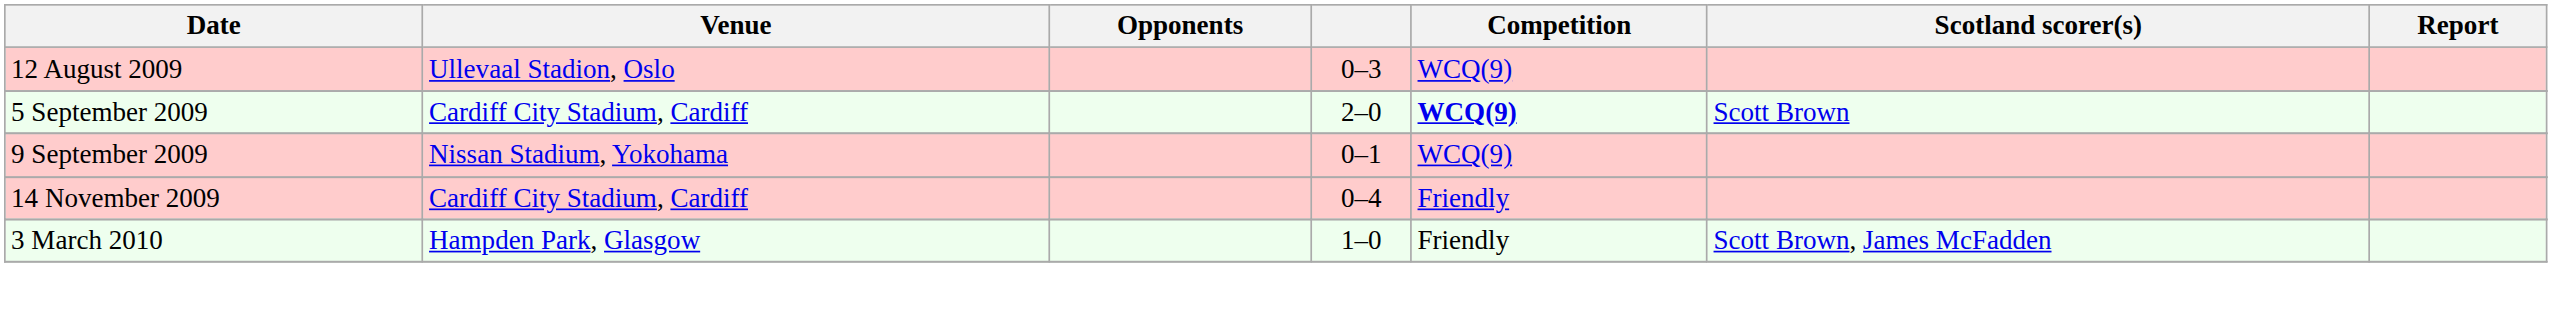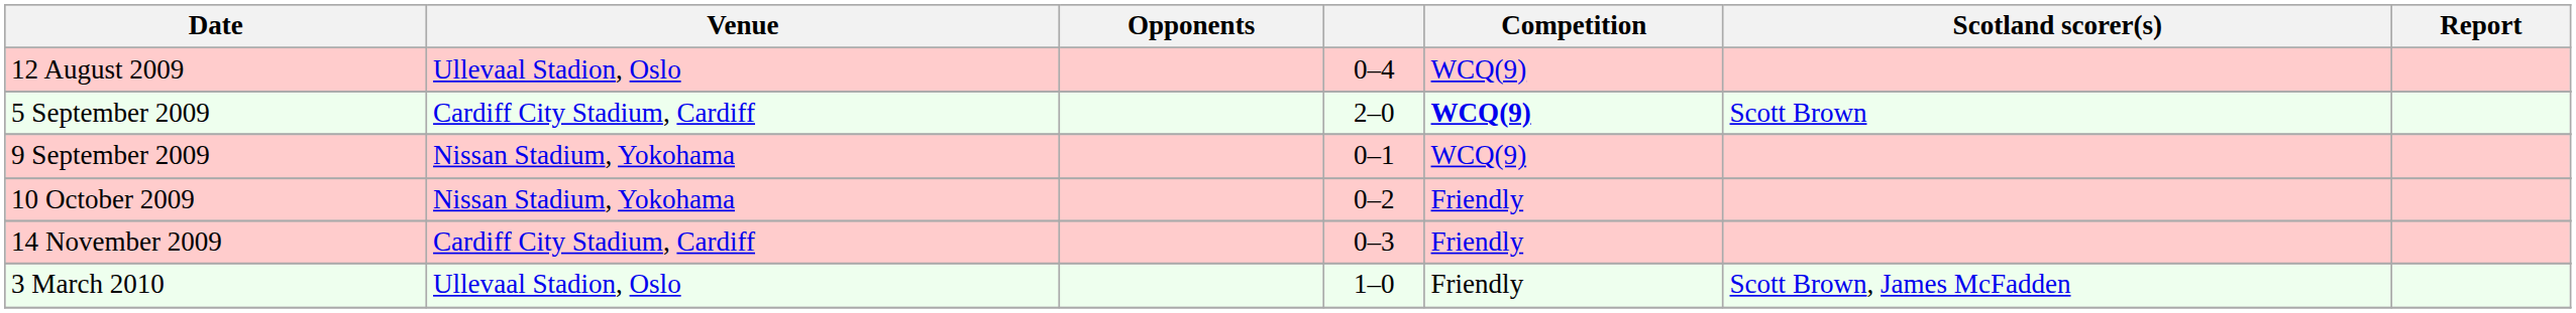12 August 2009 | column 4: 0–3 -> 0–4
+ row: 10 October 2009 | Nissan Stadium, Yokohama | 0–2 | Friendly
14 November 2009 | column 4: 0–4 -> 0–3
3 March 2010 | Venue: Hampden Park, Glasgow -> Ullevaal Stadion, Oslo
